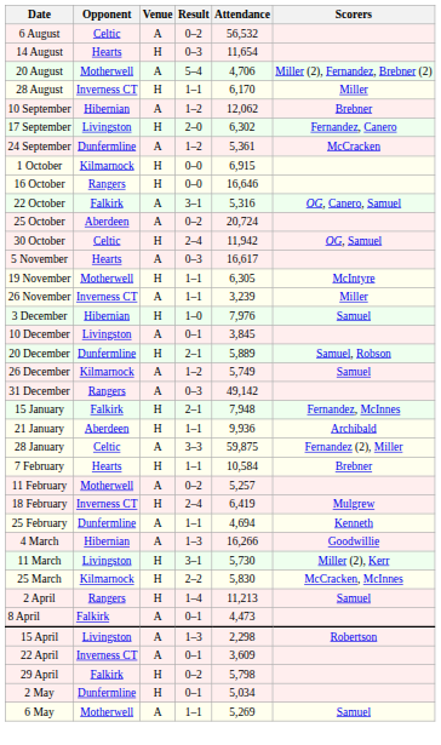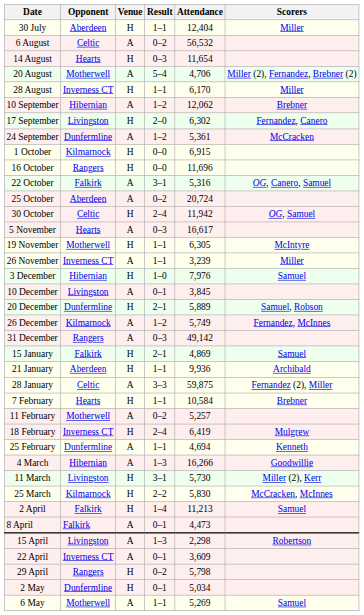+ row: 30 July | Aberdeen | H | 1–1 | 12,404 | Miller
16 October | Attendance: 16,646 -> 11,696
26 December | Scorers: Samuel -> Fernandez, McInnes
15 January | Attendance: 7,948 -> 4,869
15 January | Scorers: Fernandez, McInnes -> Samuel
2 April | Opponent: Rangers -> Falkirk
29 April | Opponent: Falkirk -> Rangers
